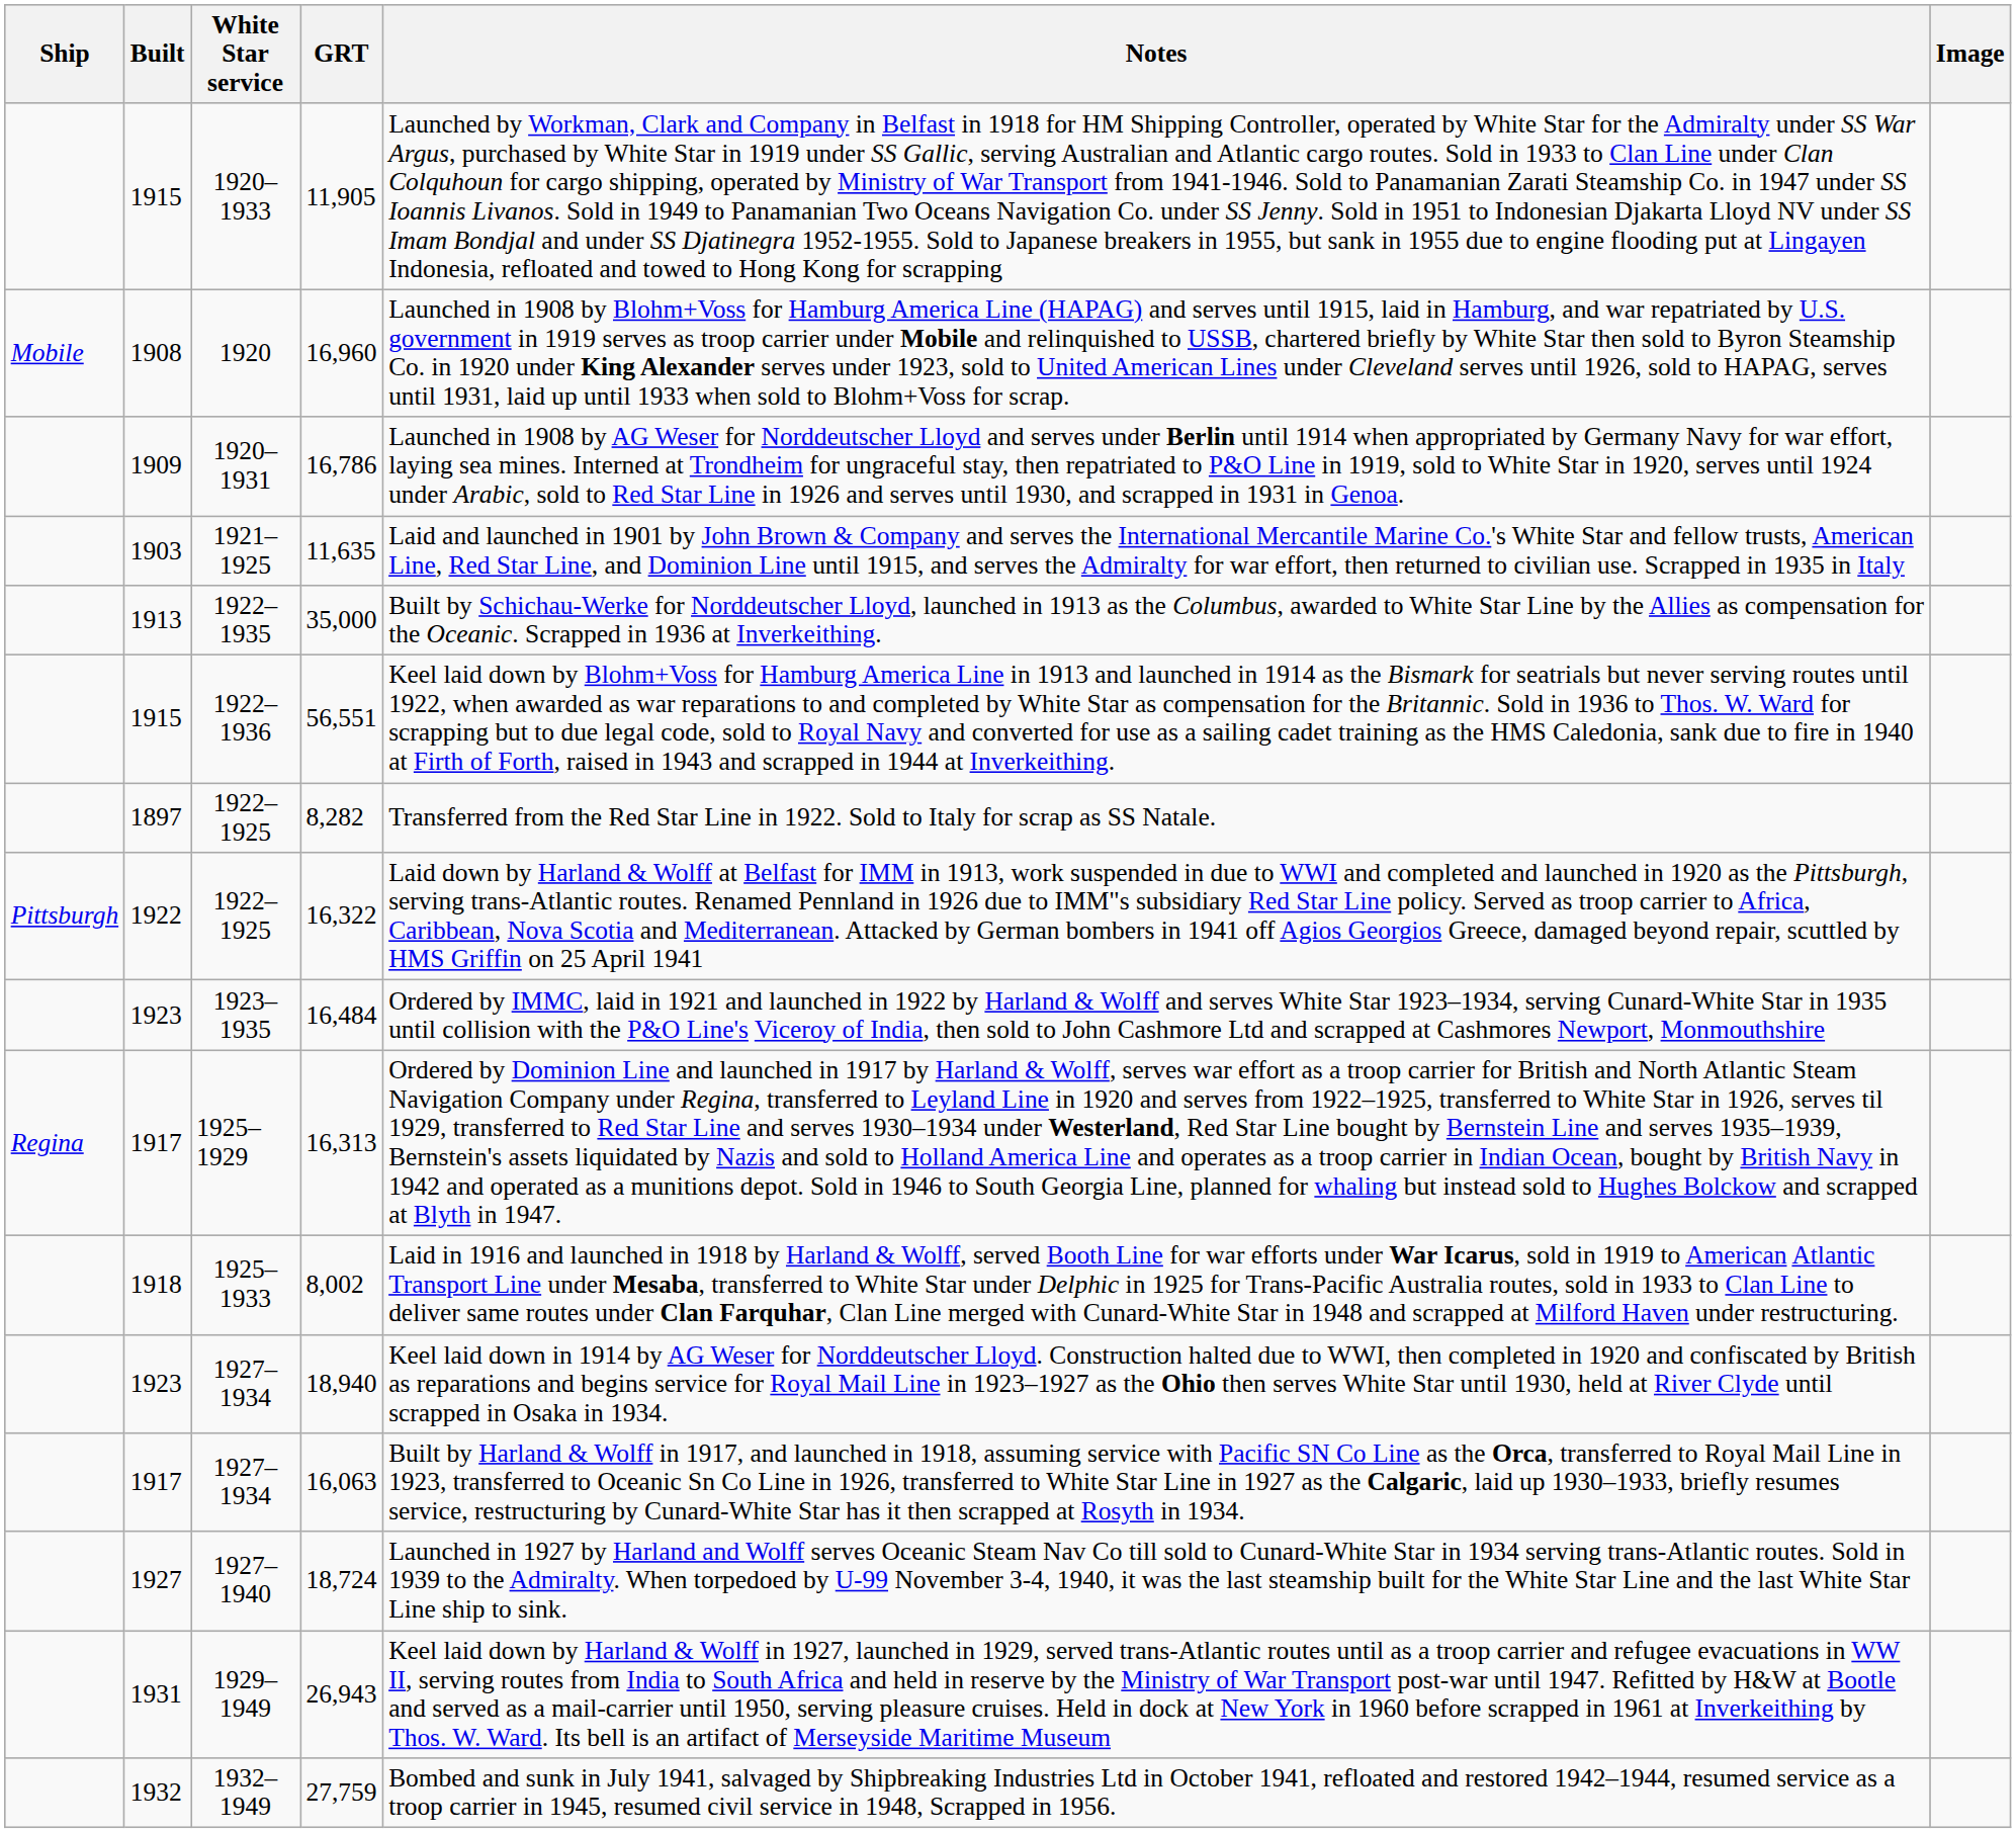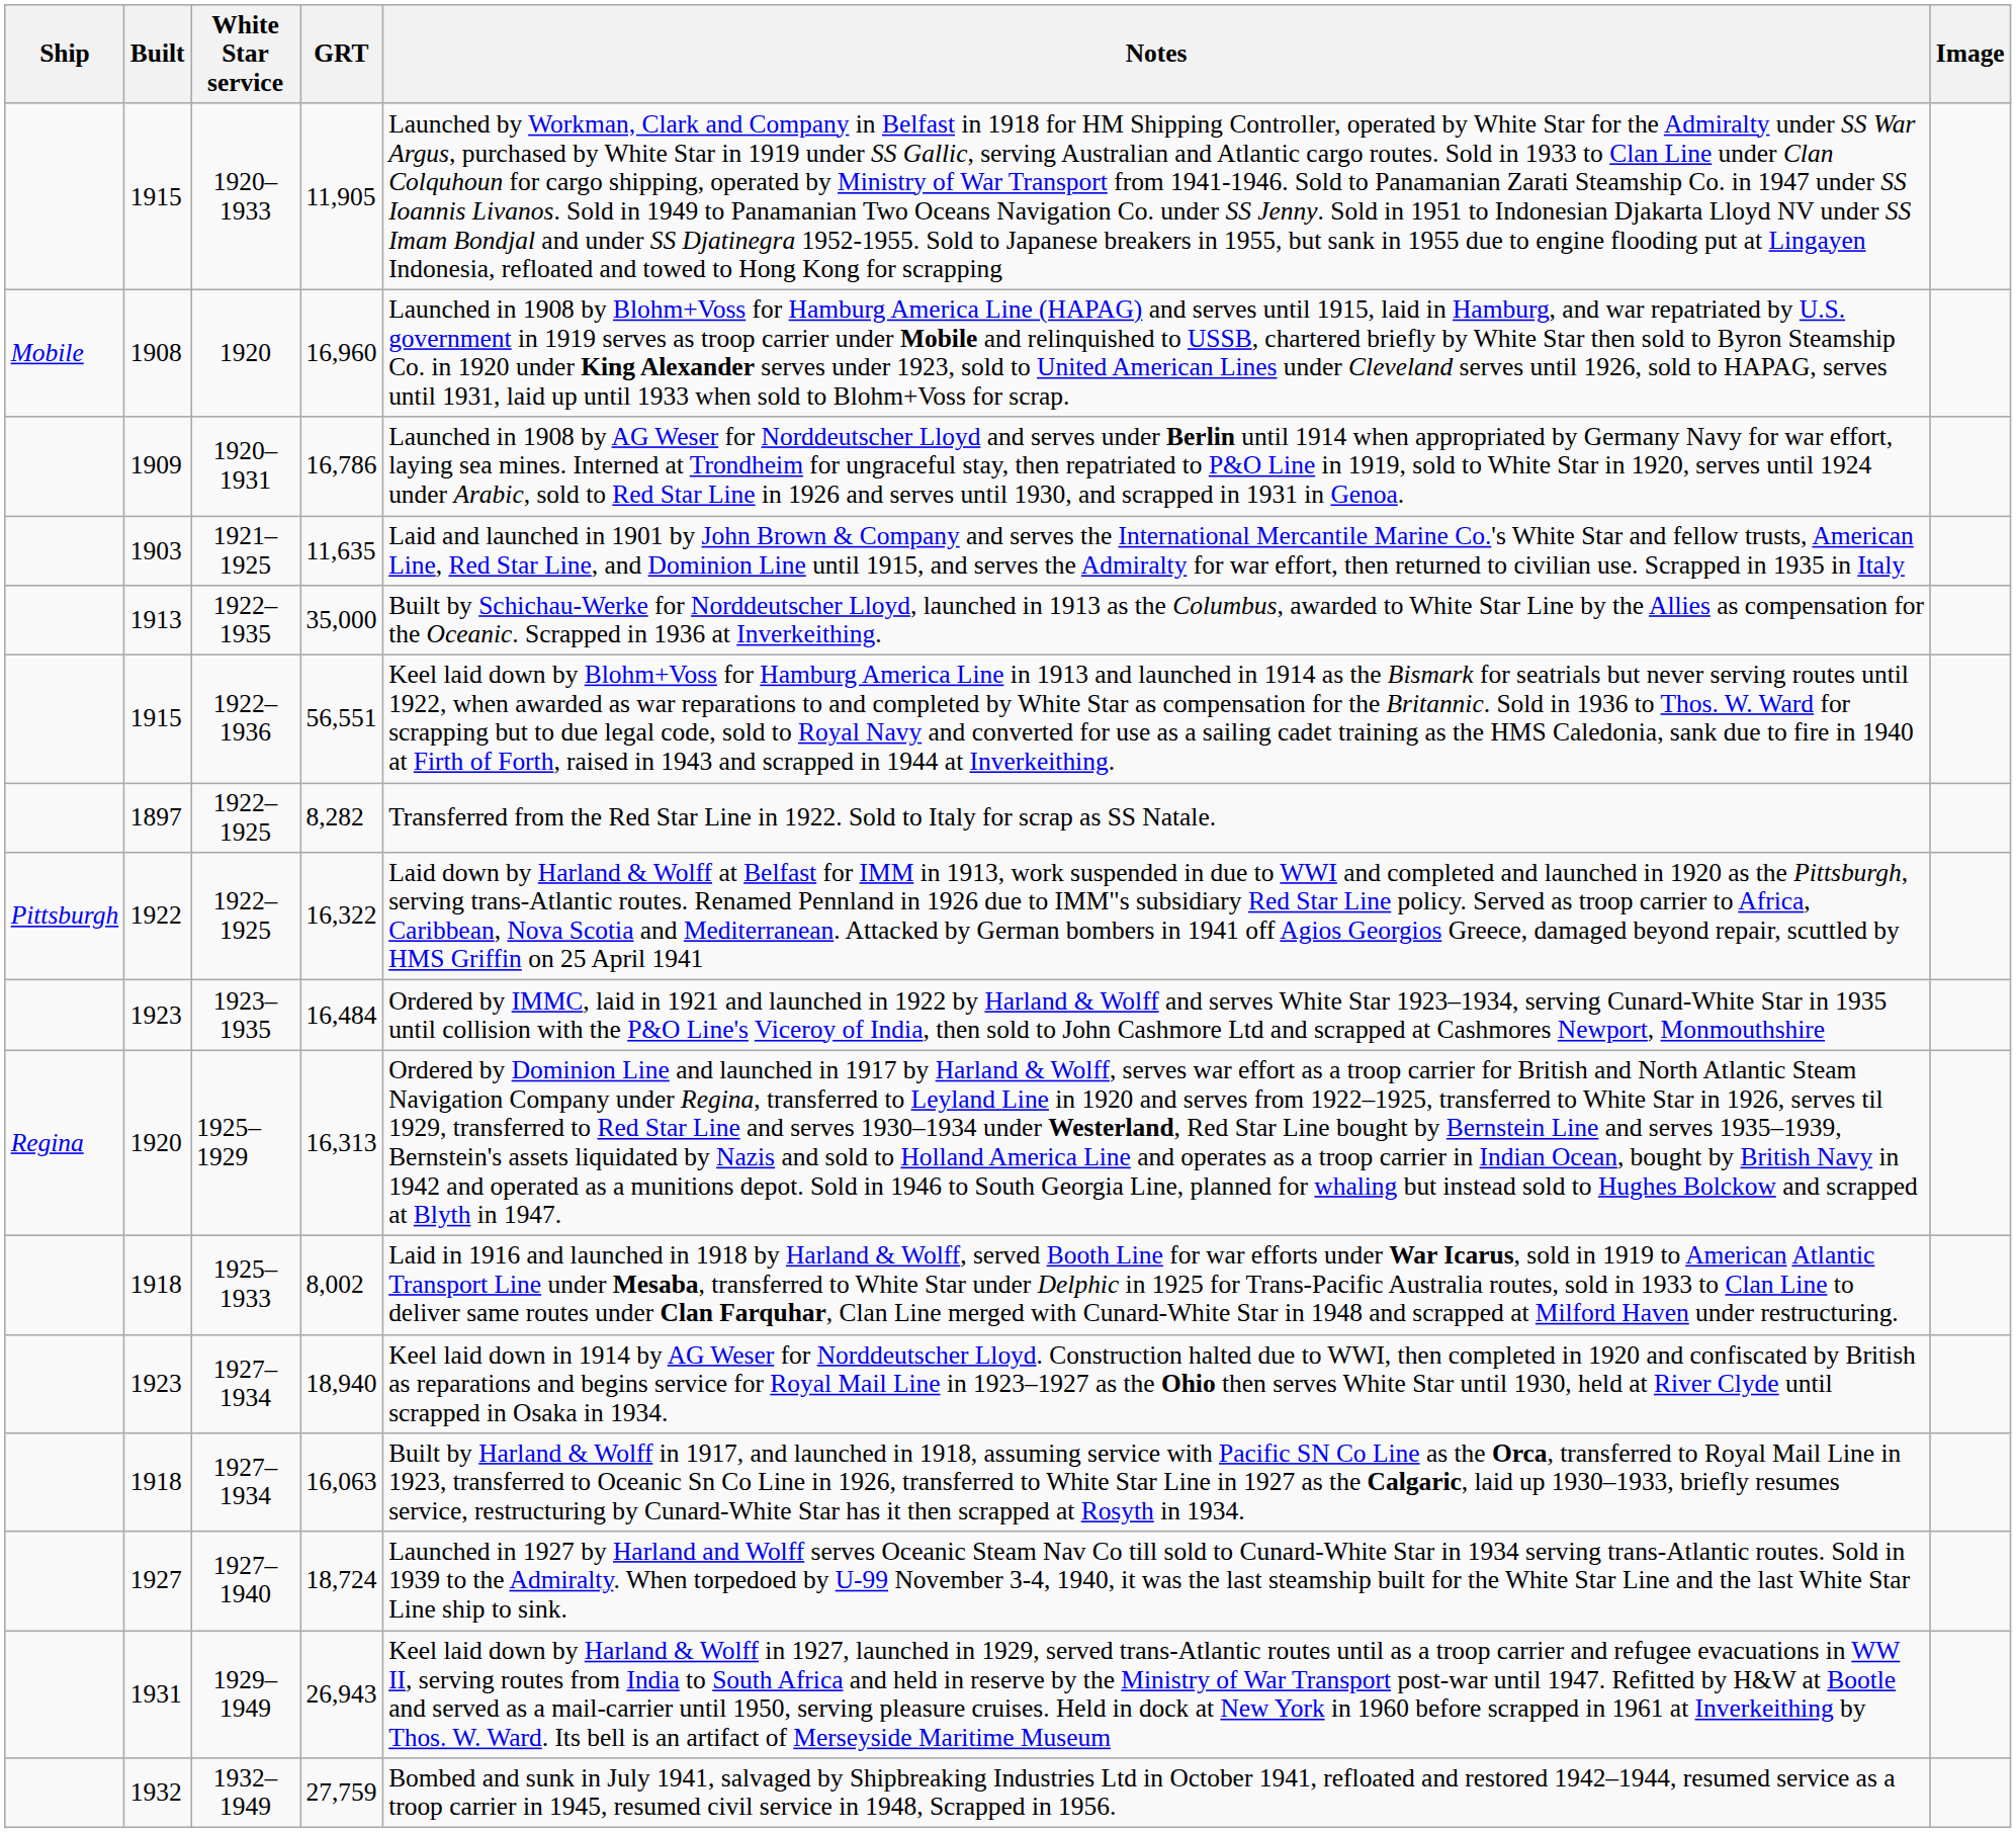16,313 | Built: 1917 -> 1920
16,063 | Built: 1917 -> 1918
